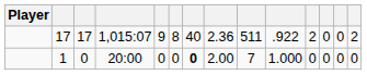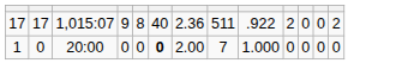- column: Player
